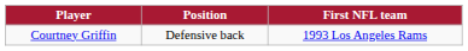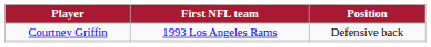columns swapped: Position <-> First NFL team
